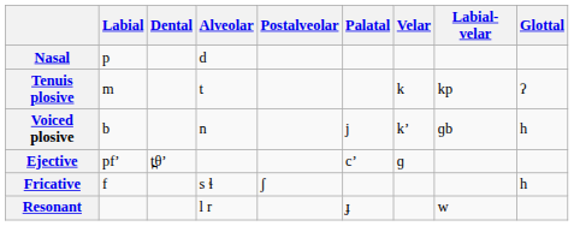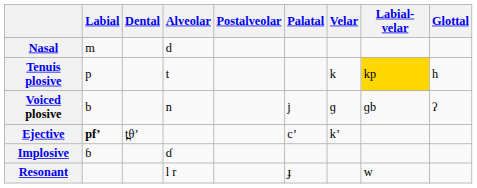Nasal | Labial: p -> m
Tenuis plosive | Labial: m -> p
Tenuis plosive | Labial-velar: no background -> gold background
Tenuis plosive | Glottal: ʔ -> h
Voiced plosive | Velar: kʼ -> ɡ
Voiced plosive | Glottal: h -> ʔ
Ejective | Labial: normal -> bold
Ejective | Velar: ɡ -> kʼ
+ row: Implosive | ɓ | ɗ
- row: Fricative | f | s ɬ | ʃ | h
